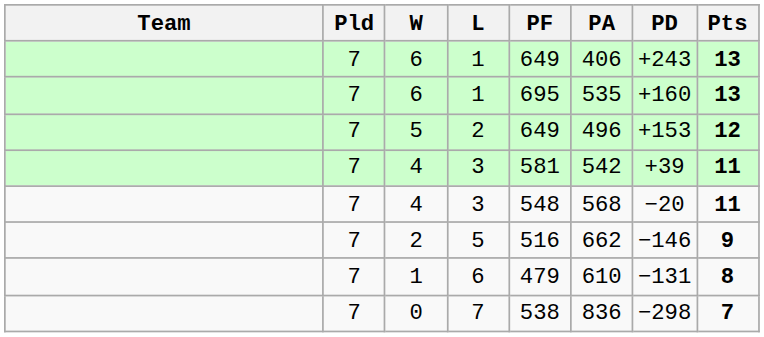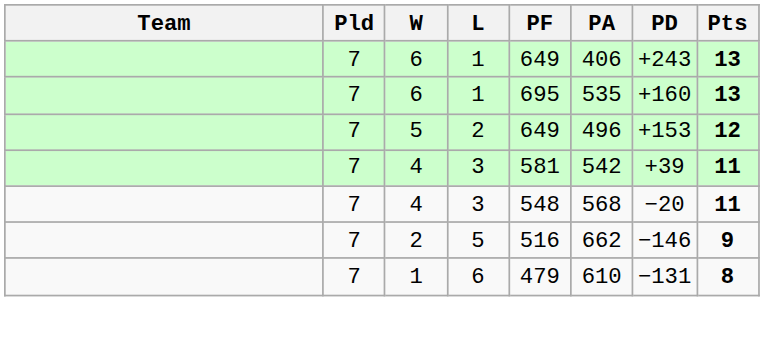- row: 7 | 0 | 7 | 538 | 836 | −298 | 7
